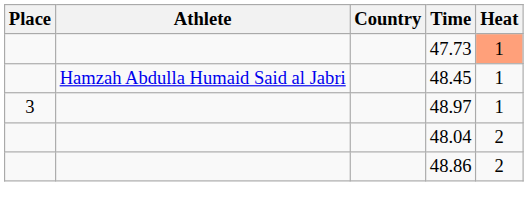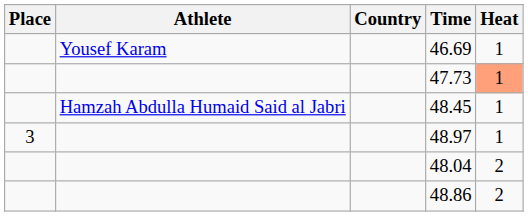+ row: Yousef Karam | 46.69 | 1
